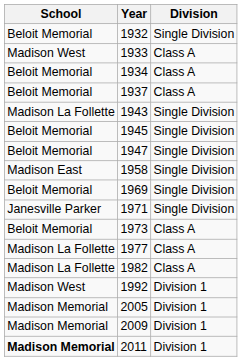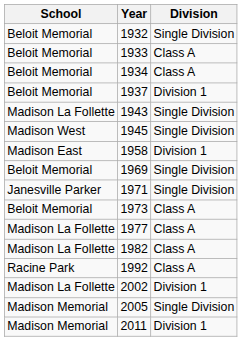1933 | School: Madison West -> Beloit Memorial
1937 | Division: Class A -> Division 1
1945 | School: Beloit Memorial -> Madison West
- row: Beloit Memorial | 1947 | Single Division
1958 | Division: Single Division -> Division 1
1992 | School: Madison West -> Racine Park
1992 | Division: Division 1 -> Class A
+ row: Madison La Follette | 2002 | Division 1
2005 | Division: Division 1 -> Single Division
- row: Madison Memorial | 2009 | Division 1
2011 | School: bold -> normal
